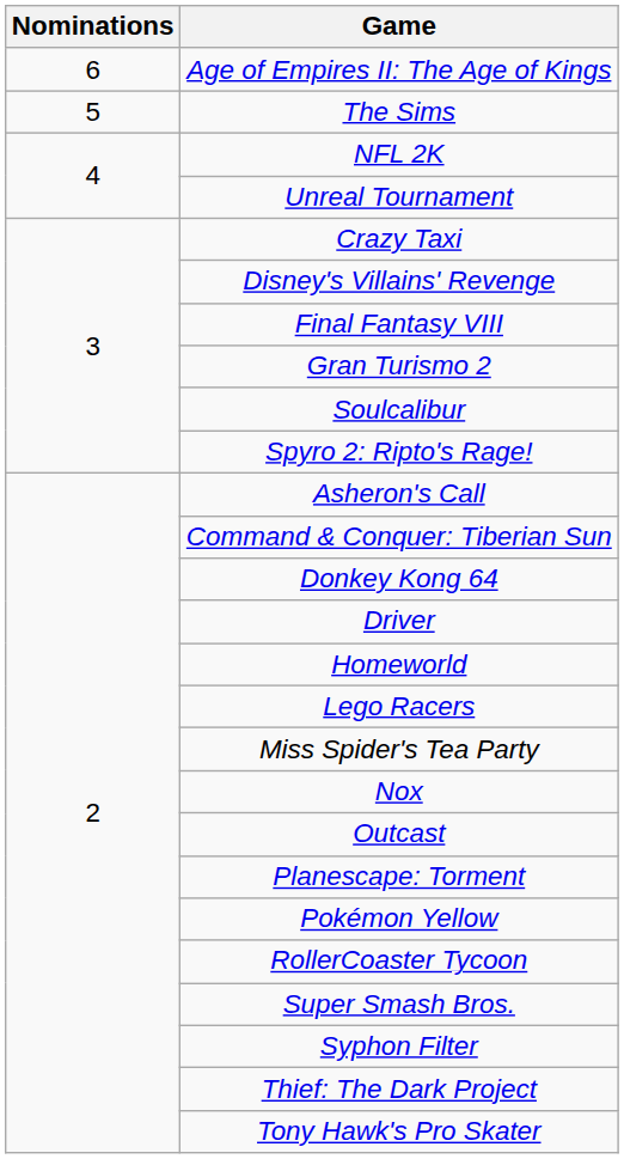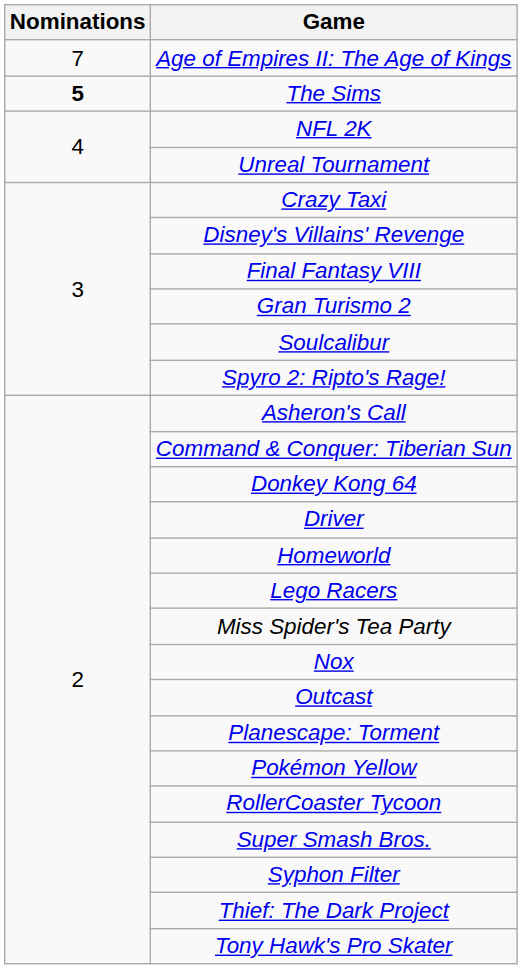Age of Empires II: The Age of Kings | Nominations: 6 -> 7
The Sims | Nominations: normal -> bold
